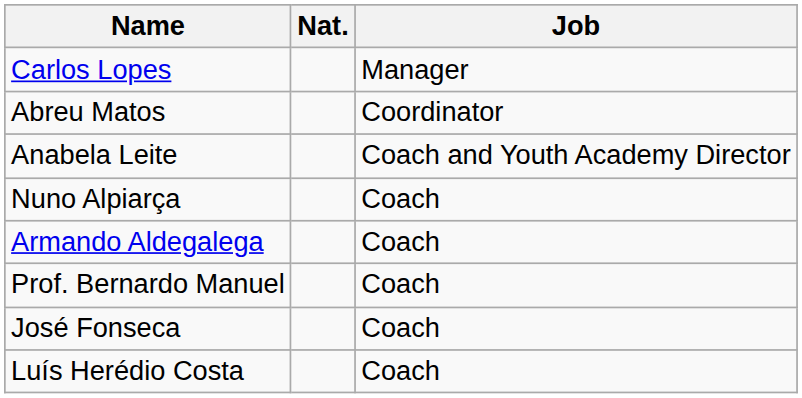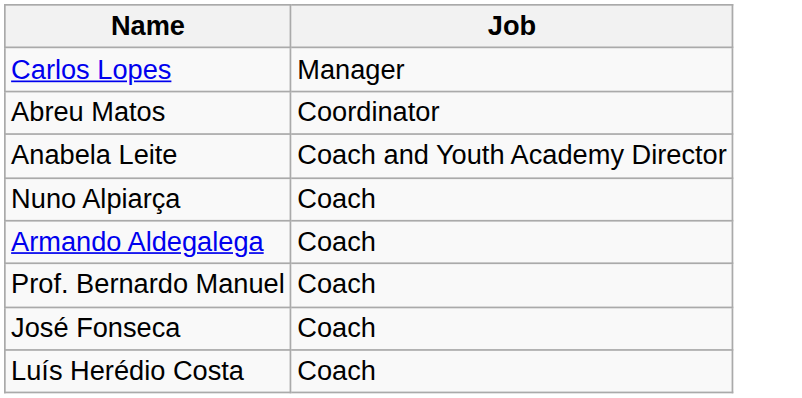- column: Nat.
